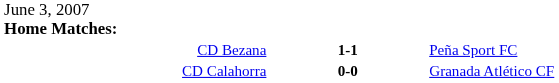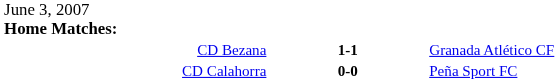CD Bezana | column 3: Peña Sport FC -> Granada Atlético CF
CD Calahorra | column 3: Granada Atlético CF -> Peña Sport FC
